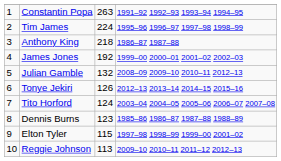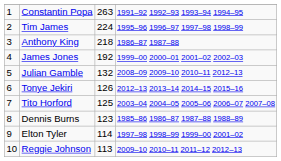Tito Horford | column 3: 124 -> 125
Elton Tyler | column 3: 115 -> 114
